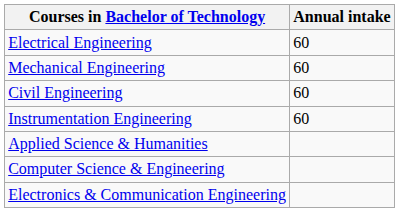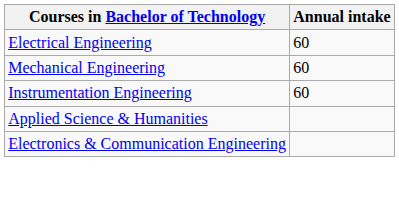- row: Civil Engineering | 60
- row: Computer Science & Engineering
